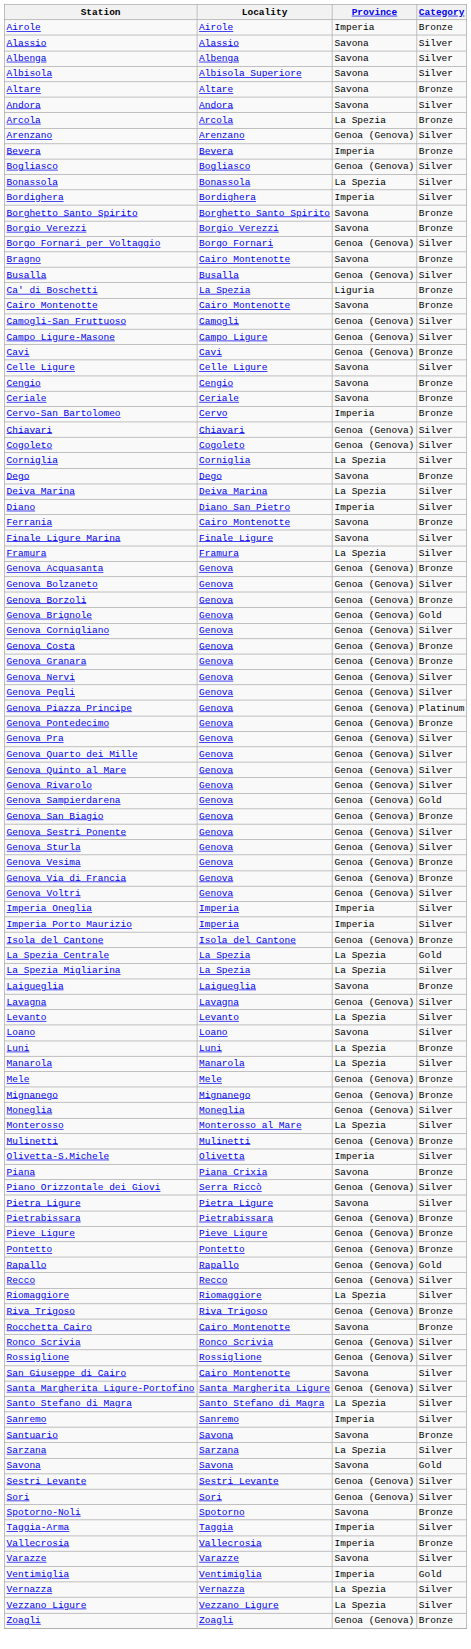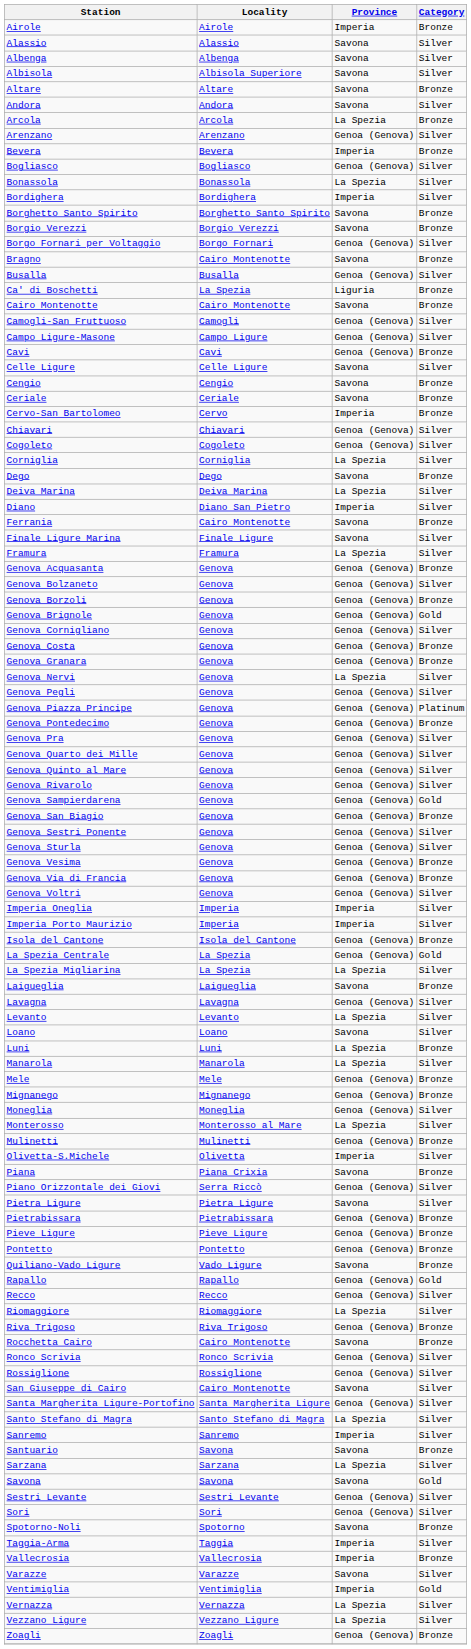Genova Nervi | Province: Genoa (Genova) -> La Spezia
La Spezia Centrale | Province: La Spezia -> Genoa (Genova)
+ row: Quiliano-Vado Ligure | Vado Ligure | Savona | Bronze
